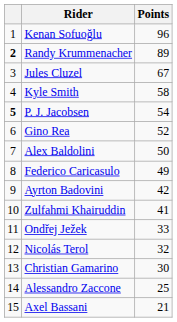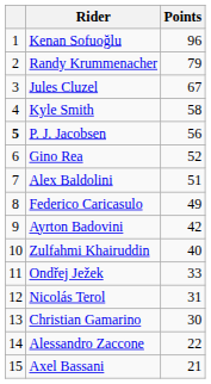Randy Krummenacher | column 1: bold -> normal
Randy Krummenacher | Points: 89 -> 79
P. J. Jacobsen | Points: 54 -> 56
Alex Baldolini | Points: 50 -> 51
Zulfahmi Khairuddin | Points: 41 -> 40
Nicolás Terol | Points: 32 -> 31
Alessandro Zaccone | Points: 25 -> 22
